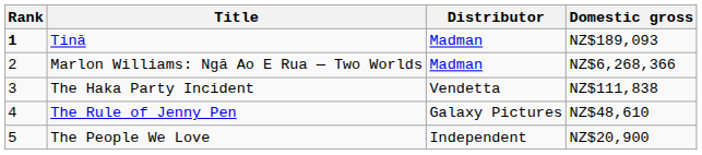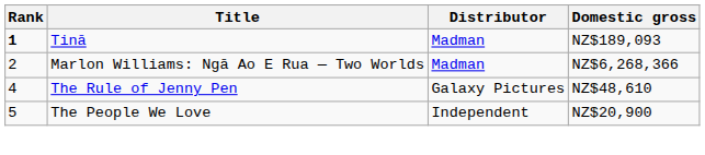- row: 3 | The Haka Party Incident | Vendetta | NZ$111,838
